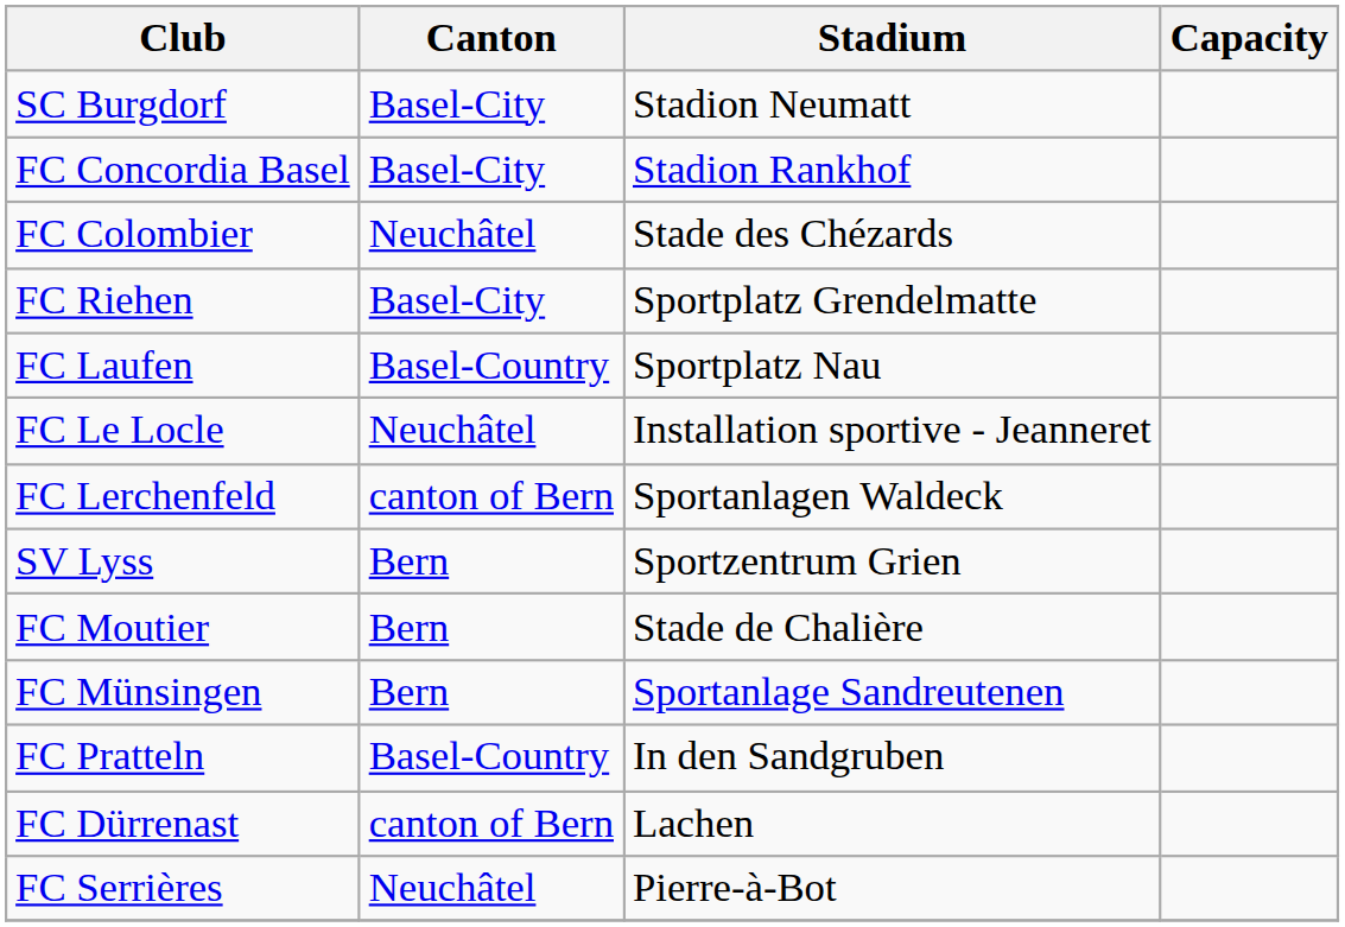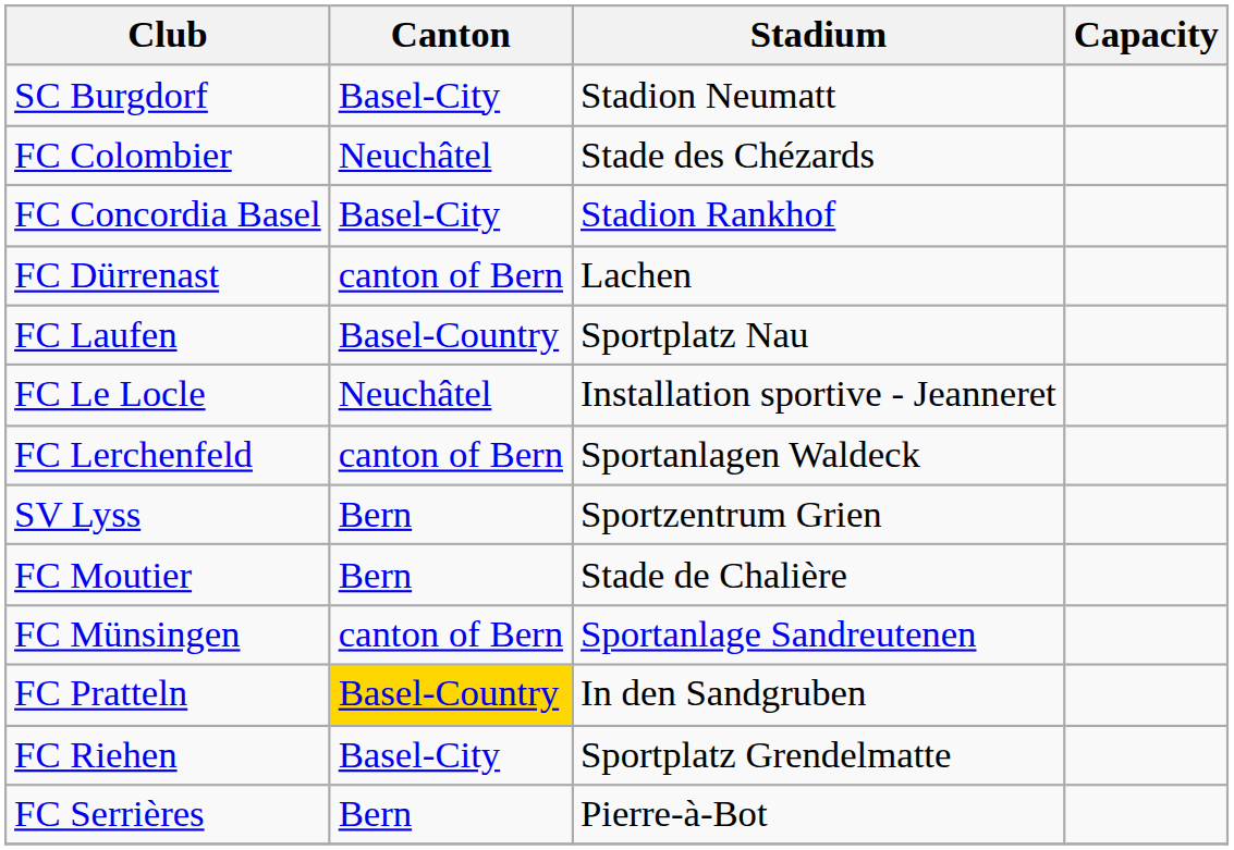rows swapped: FC Colombier <-> FC Concordia Basel
rows swapped: FC Dürrenast <-> FC Riehen
FC Münsingen | Canton: Bern -> canton of Bern
FC Pratteln | Canton: no background -> gold background
FC Serrières | Canton: Neuchâtel -> Bern
